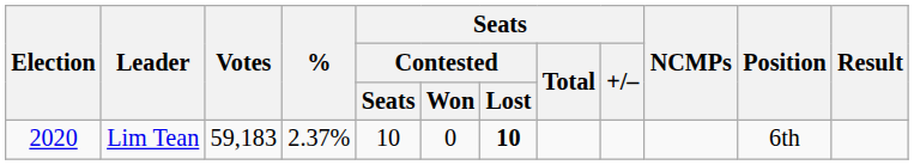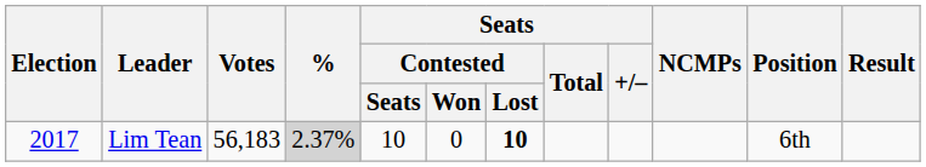Lim Tean | Election: 2020 -> 2017
Lim Tean | Votes: 59,183 -> 56,183
Lim Tean | %: no background -> lightgrey background
